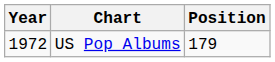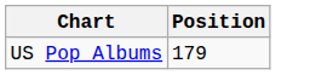- column: Year | 1972
